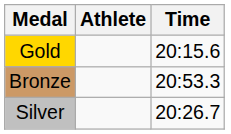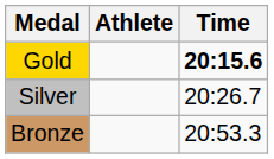Gold | Time: normal -> bold
rows swapped: Silver <-> Bronze
